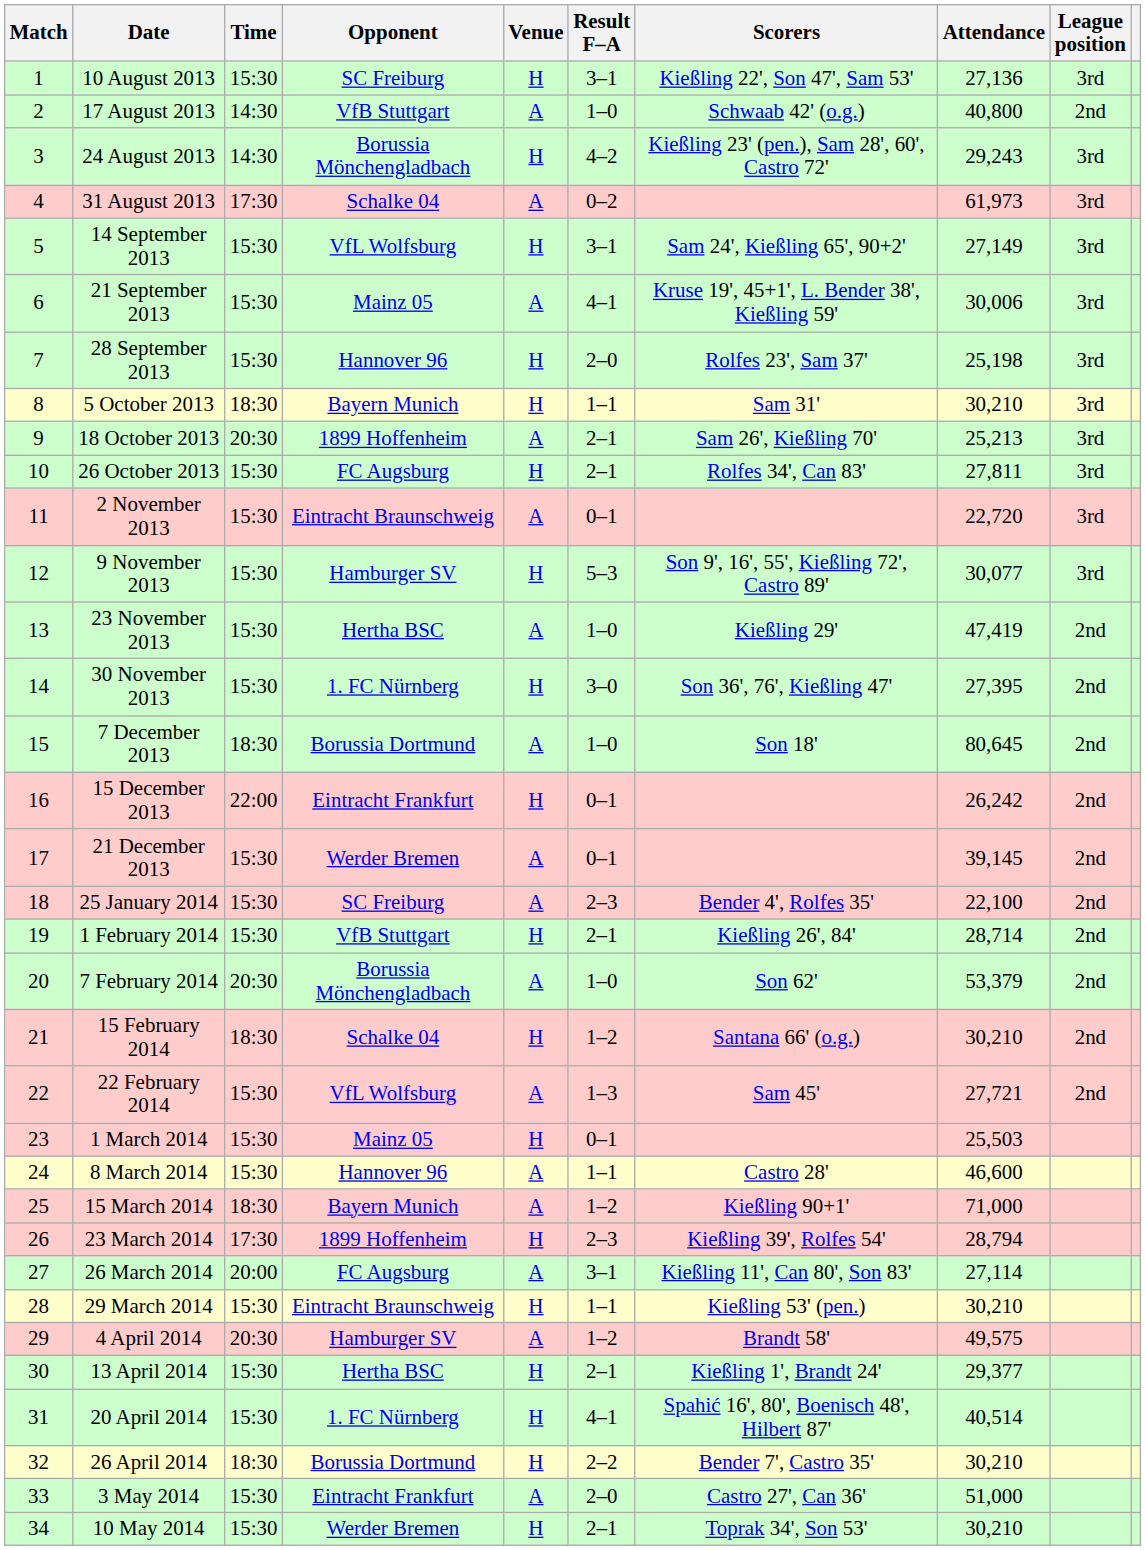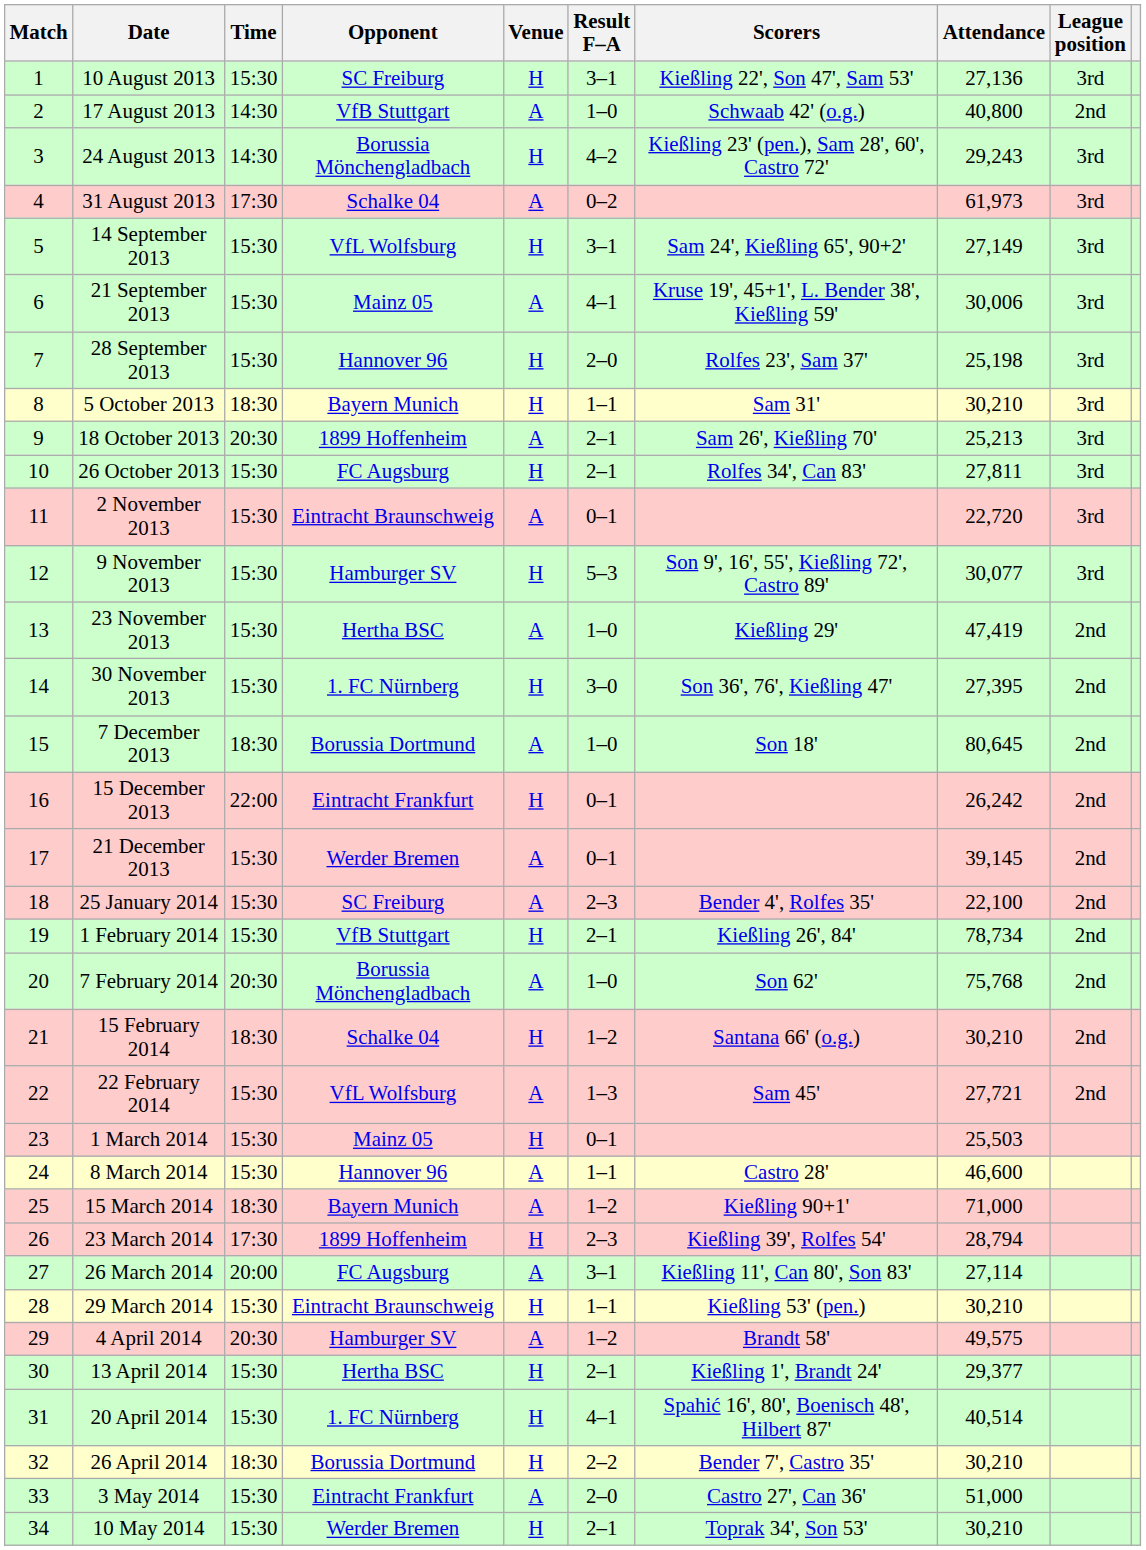1 February 2014 | Attendance: 28,714 -> 78,734
7 February 2014 | Attendance: 53,379 -> 75,768
